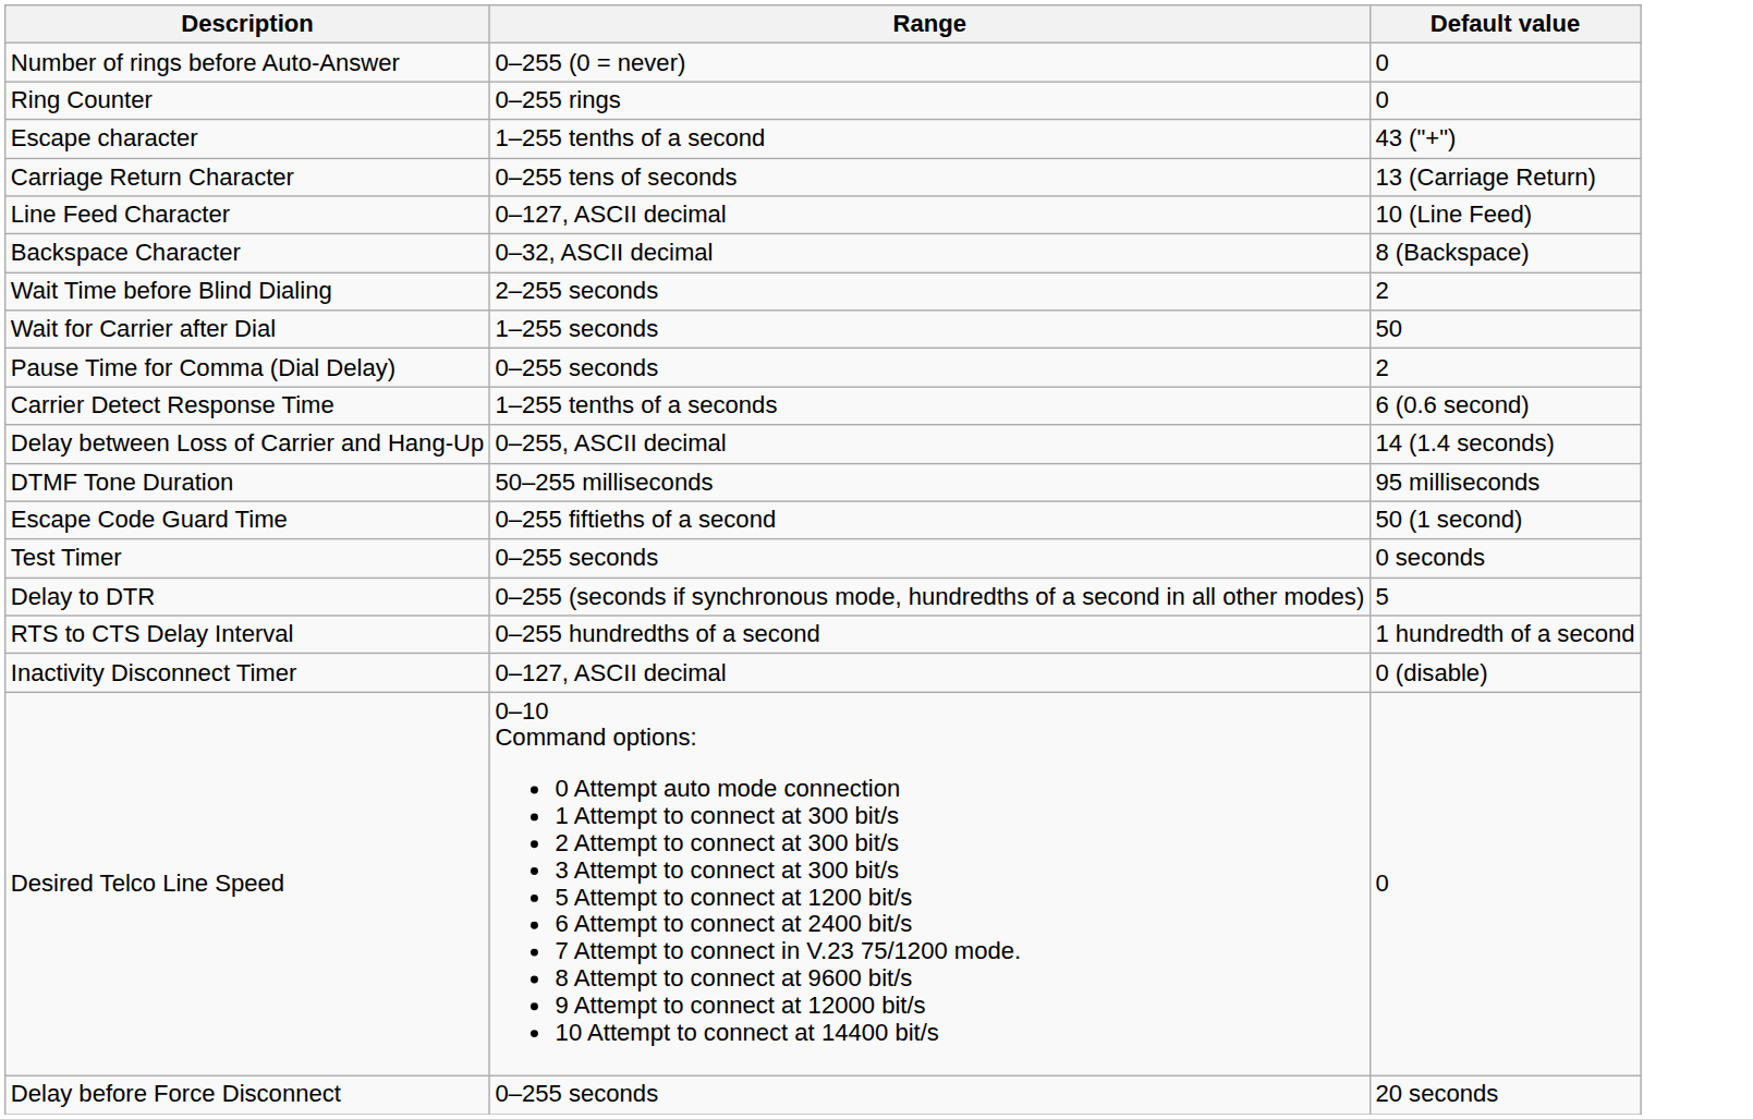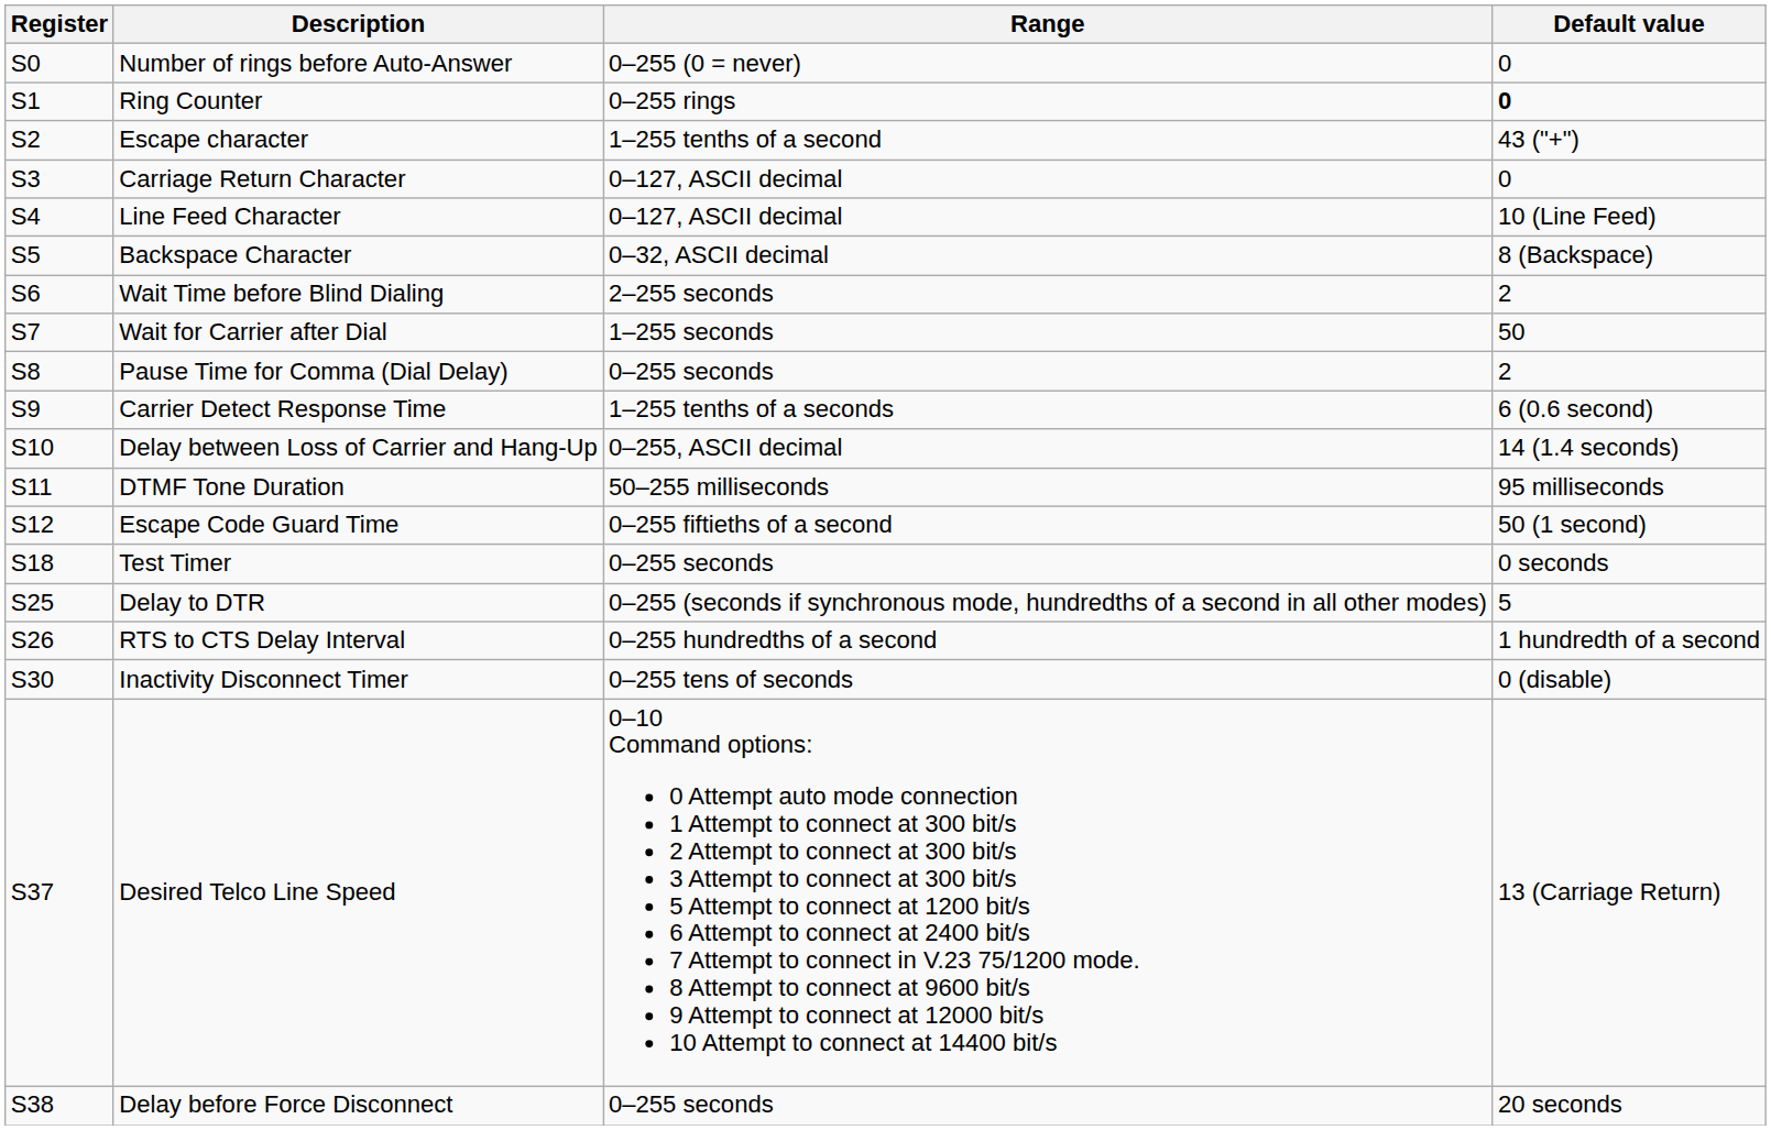+ column: Register | S0 | S1 | S2 | S3 | S4 | S5 | S6 | S7 | S8 | S9 | S10 | S11 | S12 | S18 | S25 | S26 | S30 | S37 | S38
Ring Counter | Default value: normal -> bold
Carriage Return Character | Range: 0–255 tens of seconds -> 0–127, ASCII decimal
Carriage Return Character | Default value: 13 (Carriage Return) -> 0
Inactivity Disconnect Timer | Range: 0–127, ASCII decimal -> 0–255 tens of seconds
Desired Telco Line Speed | Default value: 0 -> 13 (Carriage Return)
